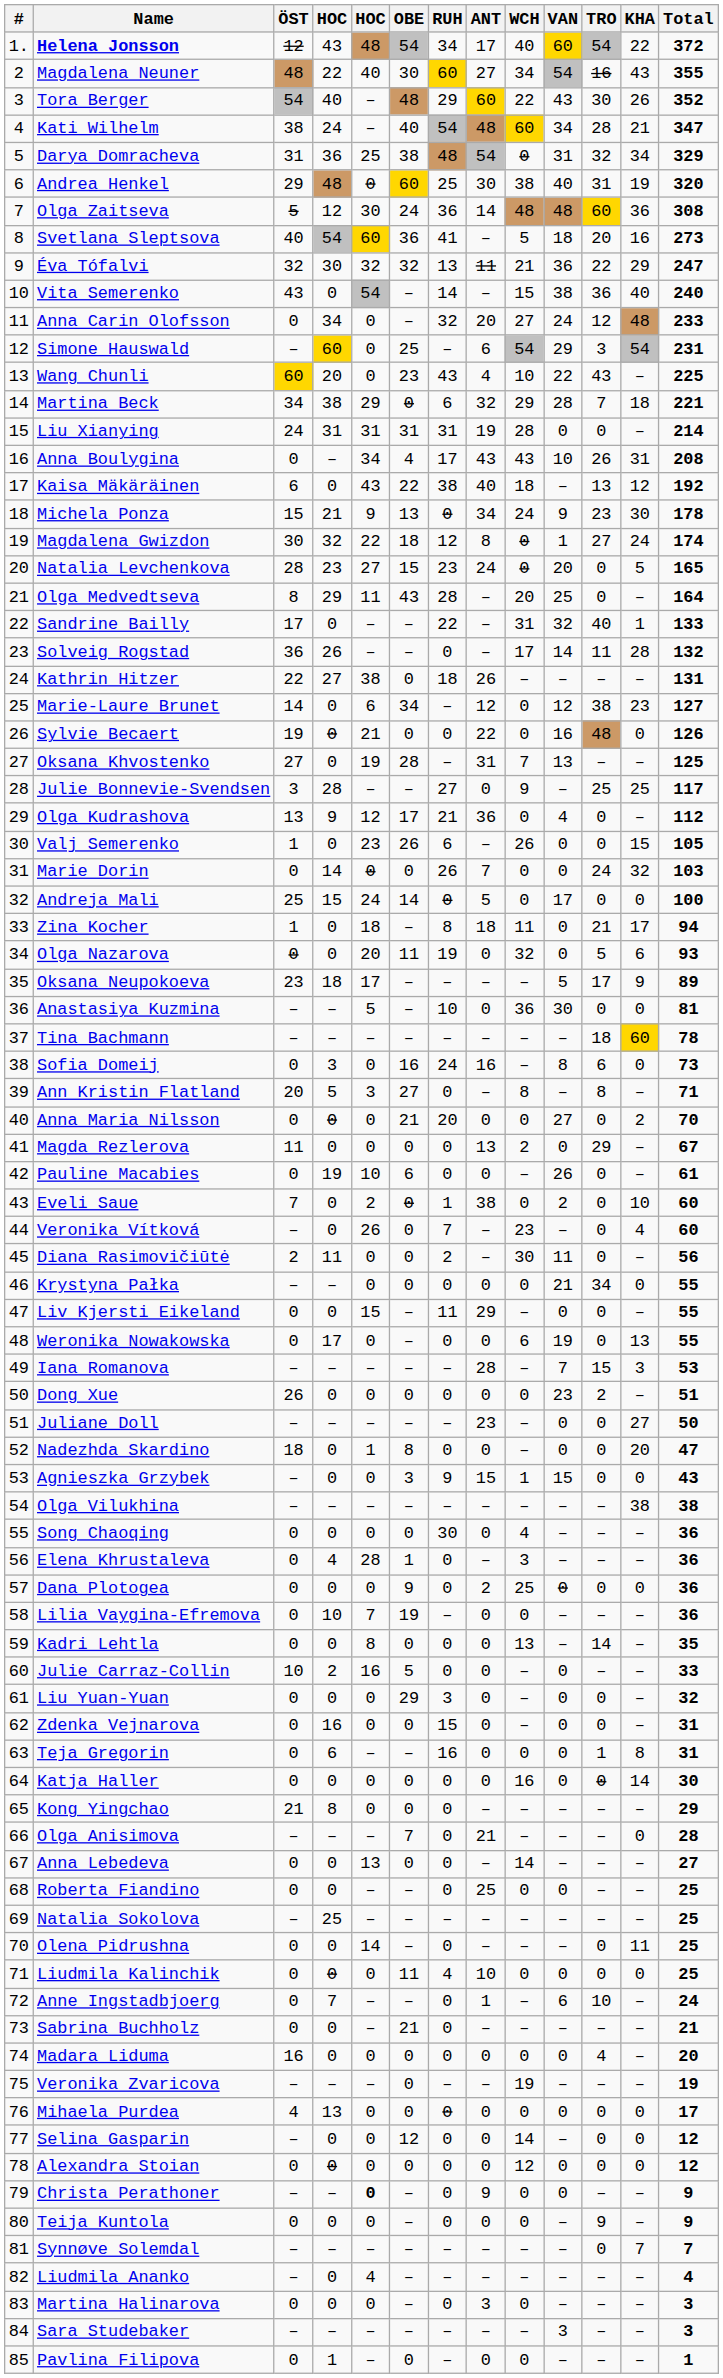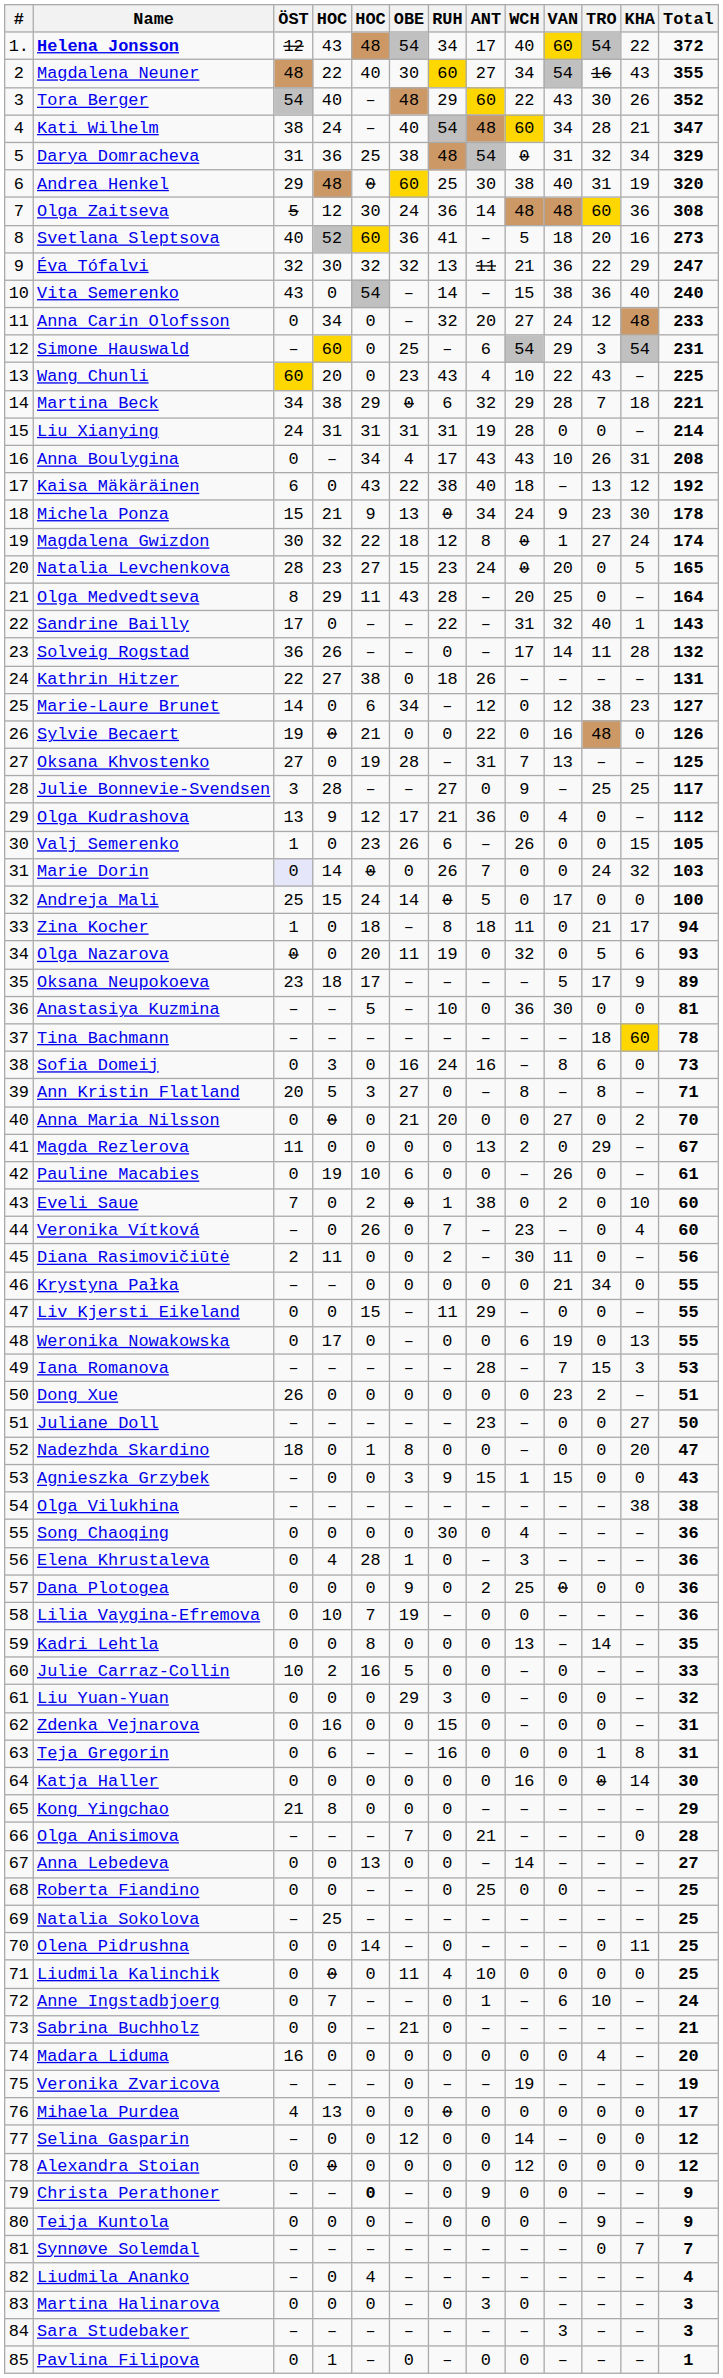Svetlana Sleptsova | column 4: 54 -> 52
Sandrine Bailly | Total: 133 -> 143
Marie Dorin | ÖST: no background -> lavender background
